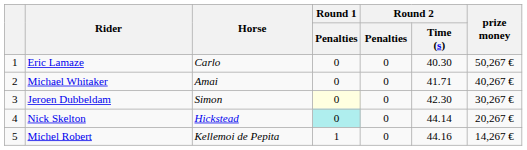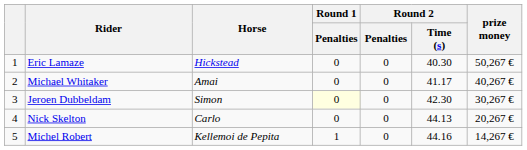Eric Lamaze | Horse: Carlo -> Hickstead
Michael Whitaker | Round 2 / Time (s): 41.71 -> 41.17
Nick Skelton | Horse: Hickstead -> Carlo
Nick Skelton | Round 1 / Penalties: paleturquoise background -> no background
Nick Skelton | Round 2 / Time (s): 44.14 -> 44.13
